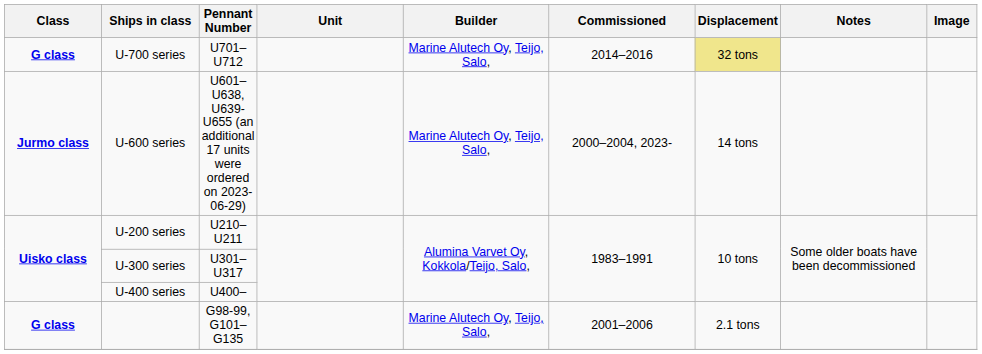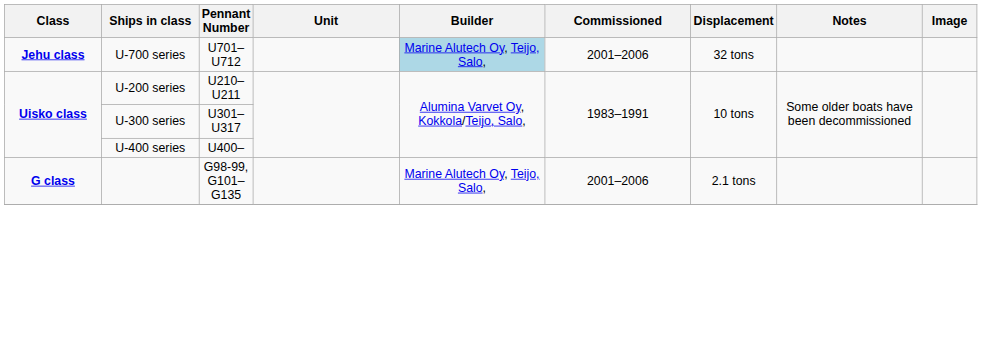U-700 series | Class: G class -> Jehu class
U-700 series | Builder: no background -> lightblue background
U-700 series | Commissioned: 2014–2016 -> 2001–2006
U-700 series | Displacement: khaki background -> no background
- row: Jurmo class | U-600 series | U601–U638, U639-U655 (an additional 17 units were ordered on 2023-06-29) | Marine Alutech Oy, Teijo, Salo, | 2000–2004, 2023- | 14 tons
